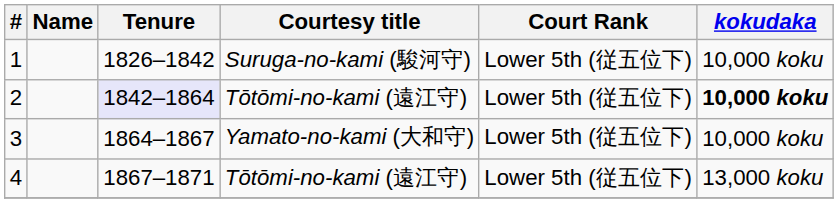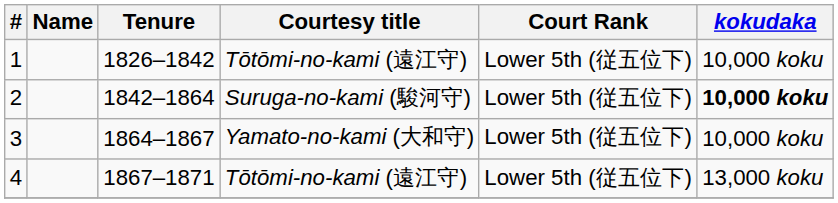1 | Courtesy title: Suruga-no-kami (駿河守) -> Tōtōmi-no-kami (遠江守)
2 | Tenure: lavender background -> no background
2 | Courtesy title: Tōtōmi-no-kami (遠江守) -> Suruga-no-kami (駿河守)
